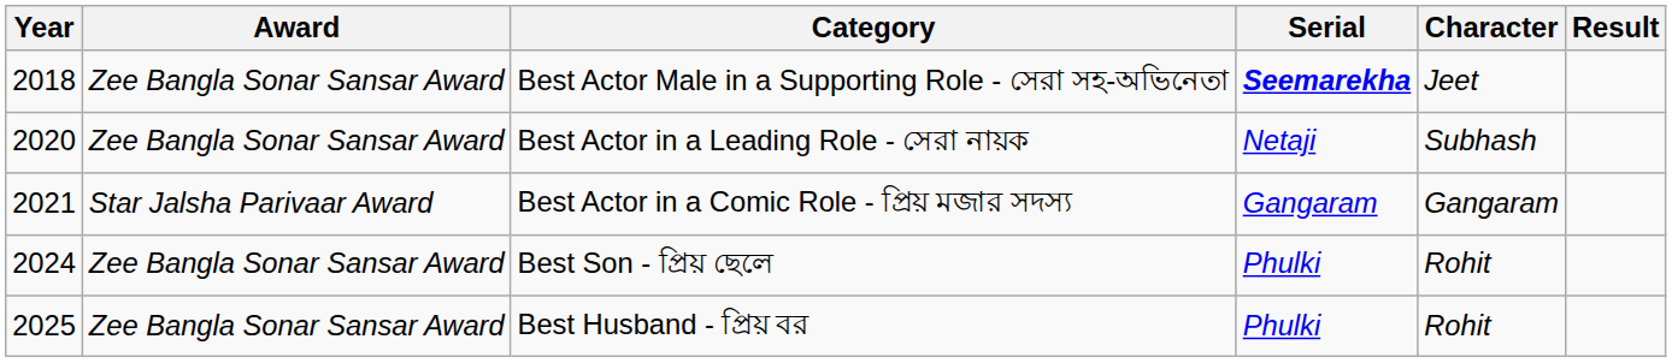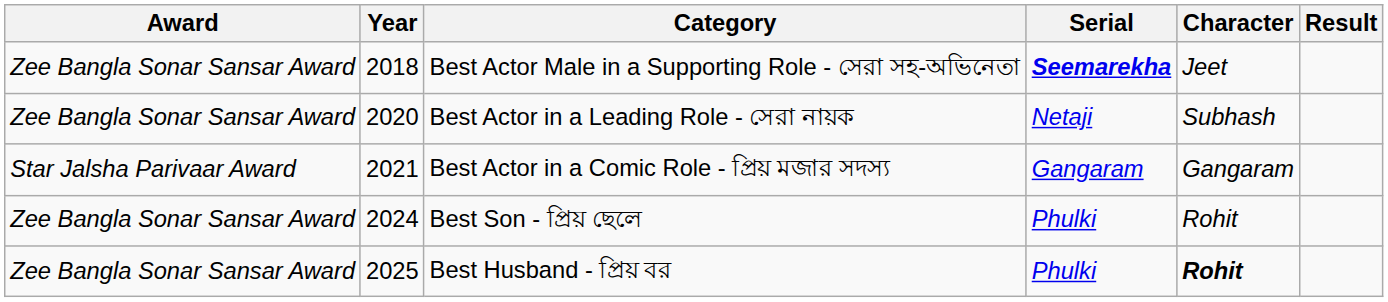columns swapped: Year <-> Award
Best Husband - প্রিয় বর | Character: normal -> bold
